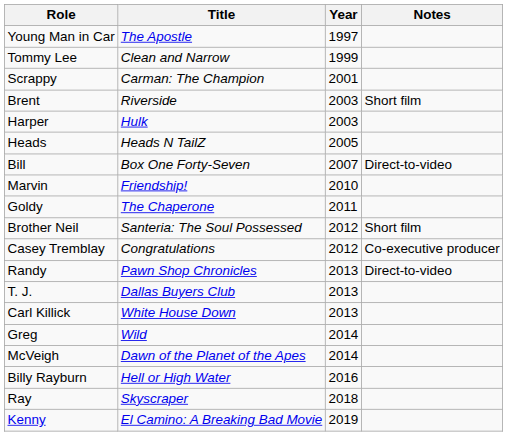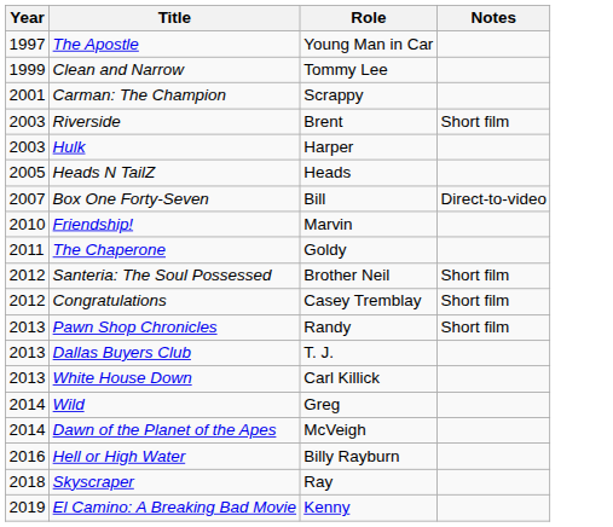columns swapped: Year <-> Role
Congratulations | Notes: Co-executive producer -> Short film
Pawn Shop Chronicles | Notes: Direct-to-video -> Short film
